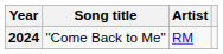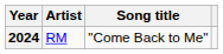columns swapped: Song title <-> Artist
